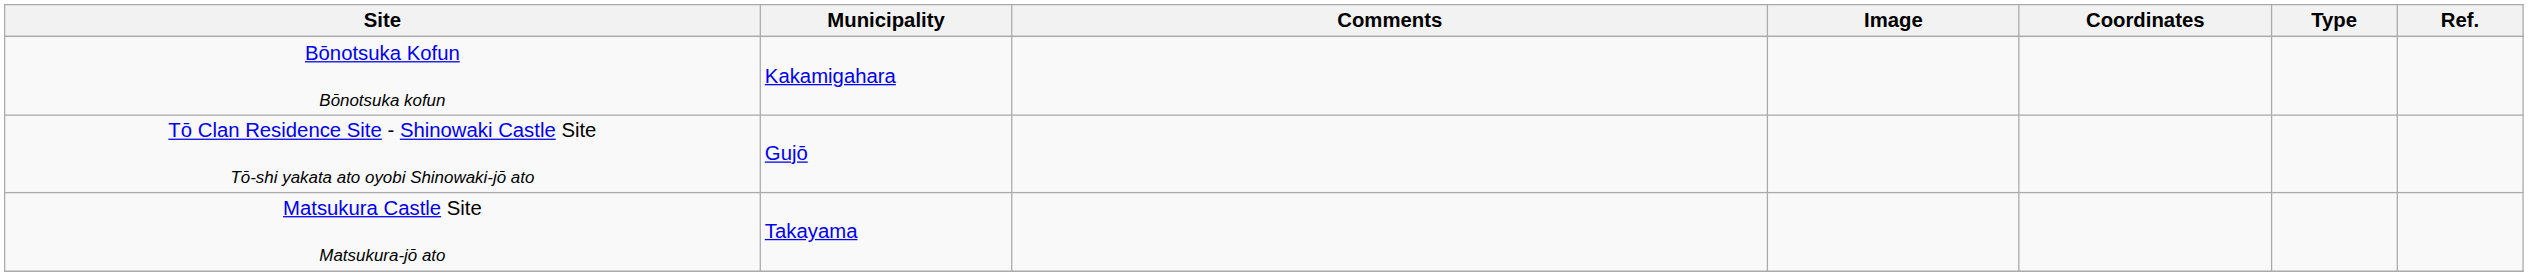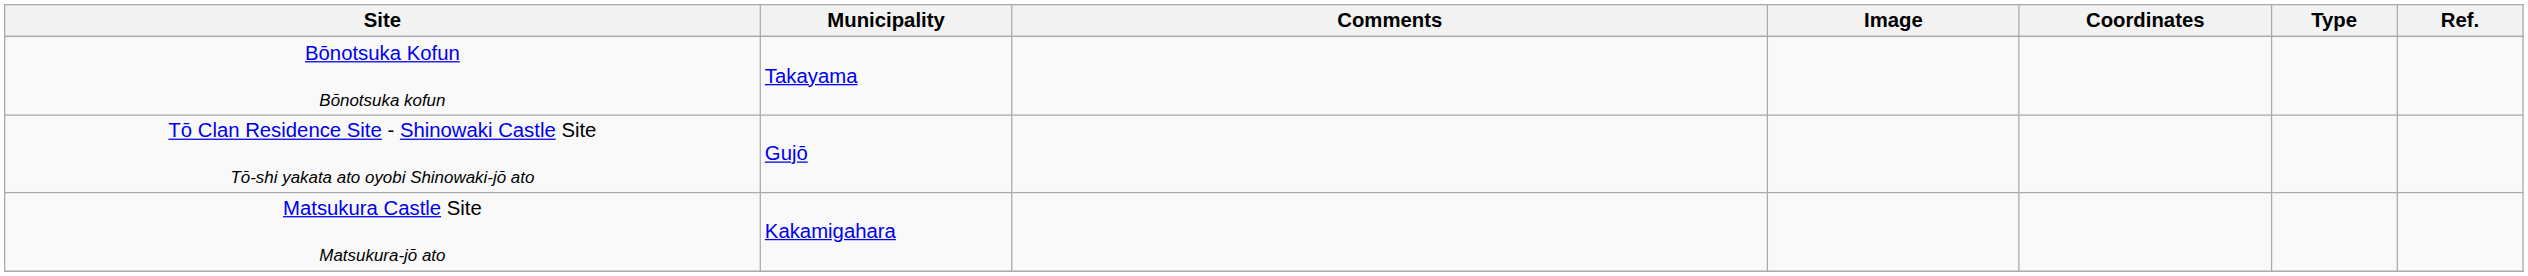Bōnotsuka Kofun Bōnotsuka kofun | Municipality: Kakamigahara -> Takayama
Matsukura Castle Site Matsukura-jō ato | Municipality: Takayama -> Kakamigahara
